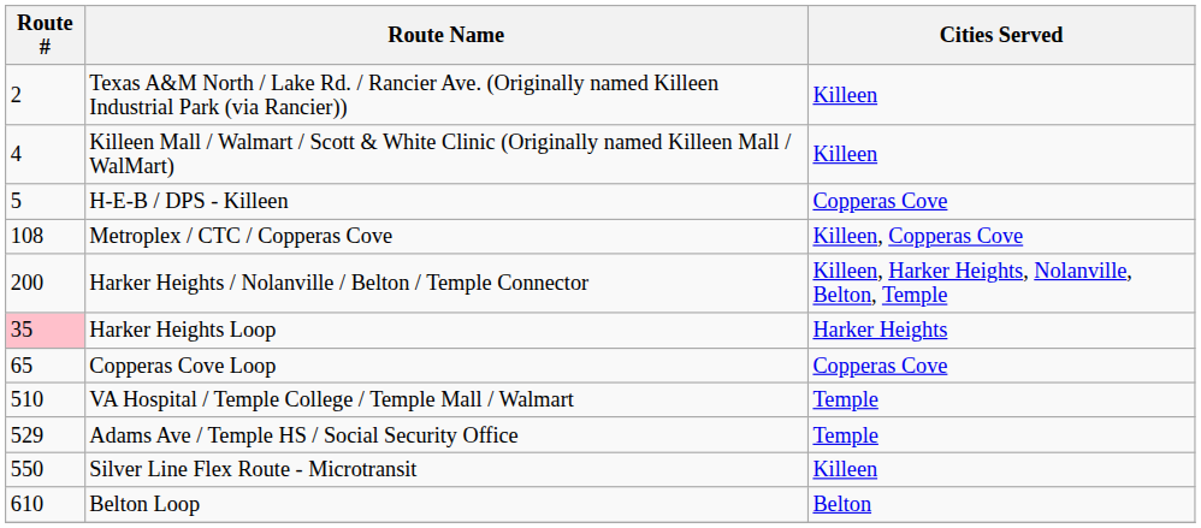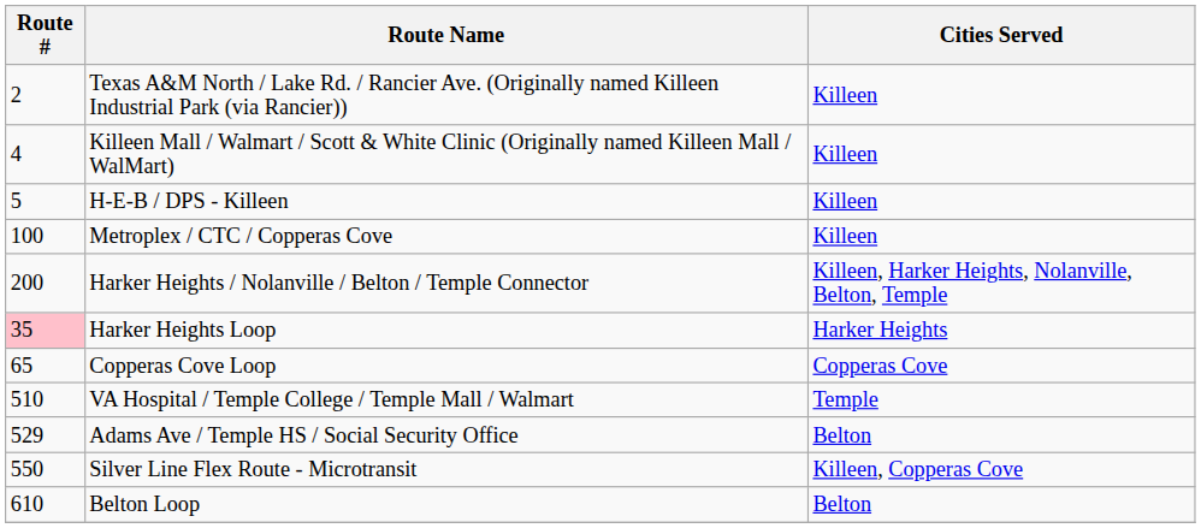H-E-B / DPS - Killeen | Cities Served: Copperas Cove -> Killeen
Metroplex / CTC / Copperas Cove | Route #: 108 -> 100
Metroplex / CTC / Copperas Cove | Cities Served: Killeen, Copperas Cove -> Killeen
Adams Ave / Temple HS / Social Security Office | Cities Served: Temple -> Belton
Silver Line Flex Route - Microtransit | Cities Served: Killeen -> Killeen, Copperas Cove
